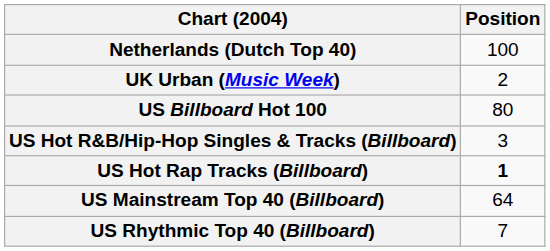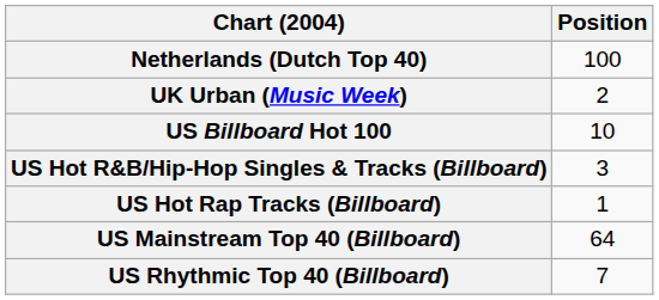US Billboard Hot 100 | Position: 80 -> 10
US Hot Rap Tracks (Billboard) | Position: bold -> normal
